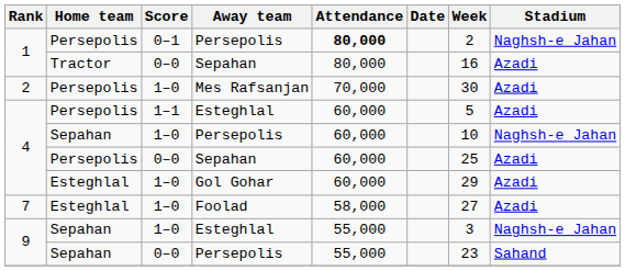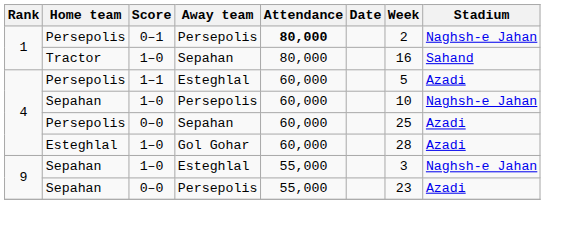1 / Sepahan | Score: 0–0 -> 1–0
1 / Sepahan | Stadium: Azadi -> Sahand
- row: 2 | Persepolis | 1–0 | Mes Rafsanjan | 70,000 | 30 | Azadi
Gol Gohar | Week: 29 -> 28
- row: 7 | Esteghlal | 1–0 | Foolad | 58,000 | 27 | Azadi
9 / Persepolis | Stadium: Sahand -> Azadi
